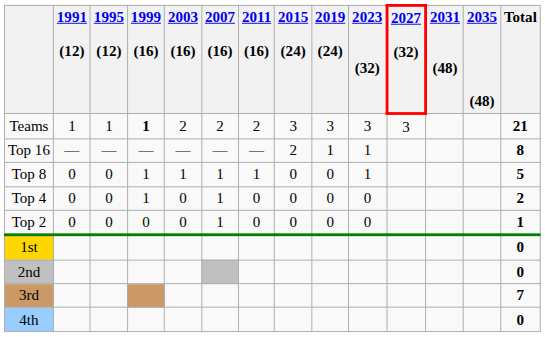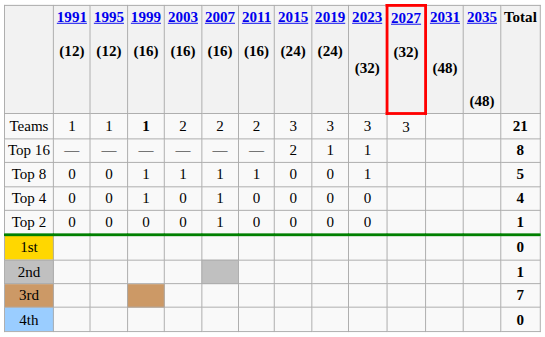Top 4 | Total: 2 -> 4
2nd | Total: 0 -> 1
